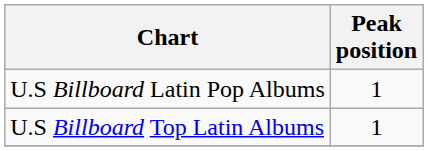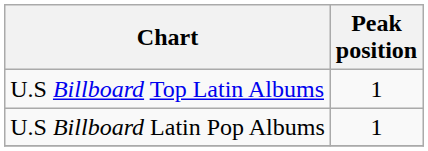rows swapped: U.S Billboard Top Latin Albums <-> U.S Billboard Latin Pop Albums
